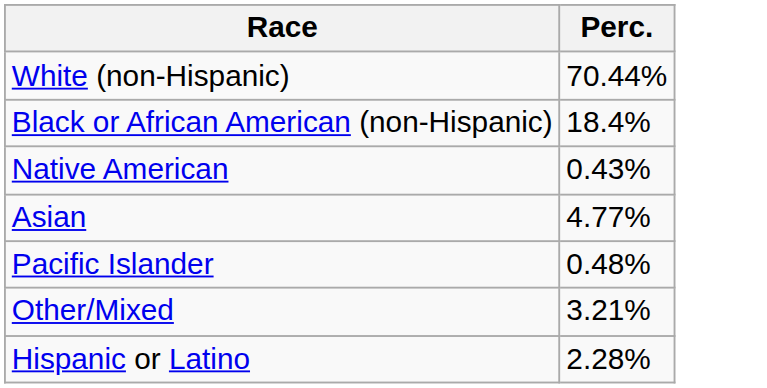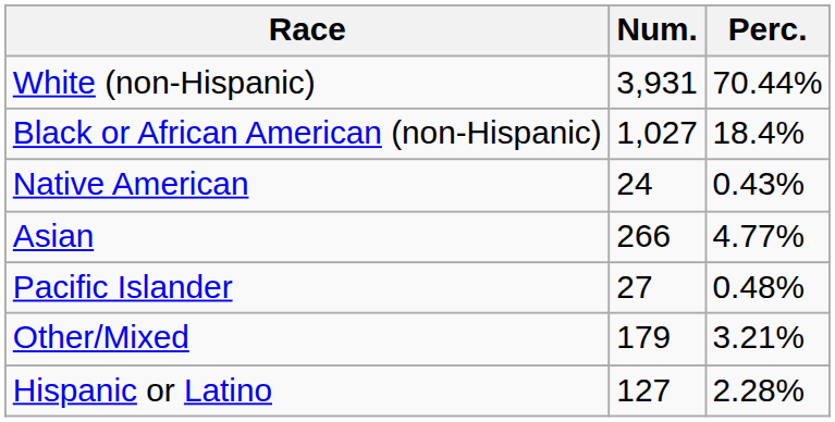+ column: Num. | 3,931 | 1,027 | 24 | 266 | 27 | 179 | 127
